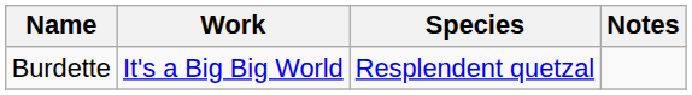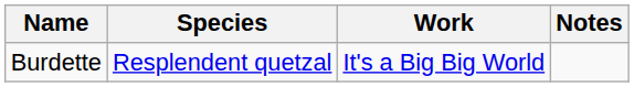columns swapped: Species <-> Work
